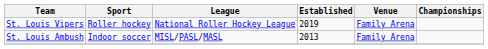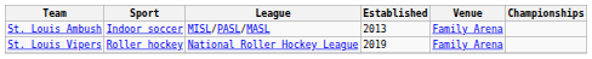rows swapped: St. Louis Ambush <-> St. Louis Vipers
